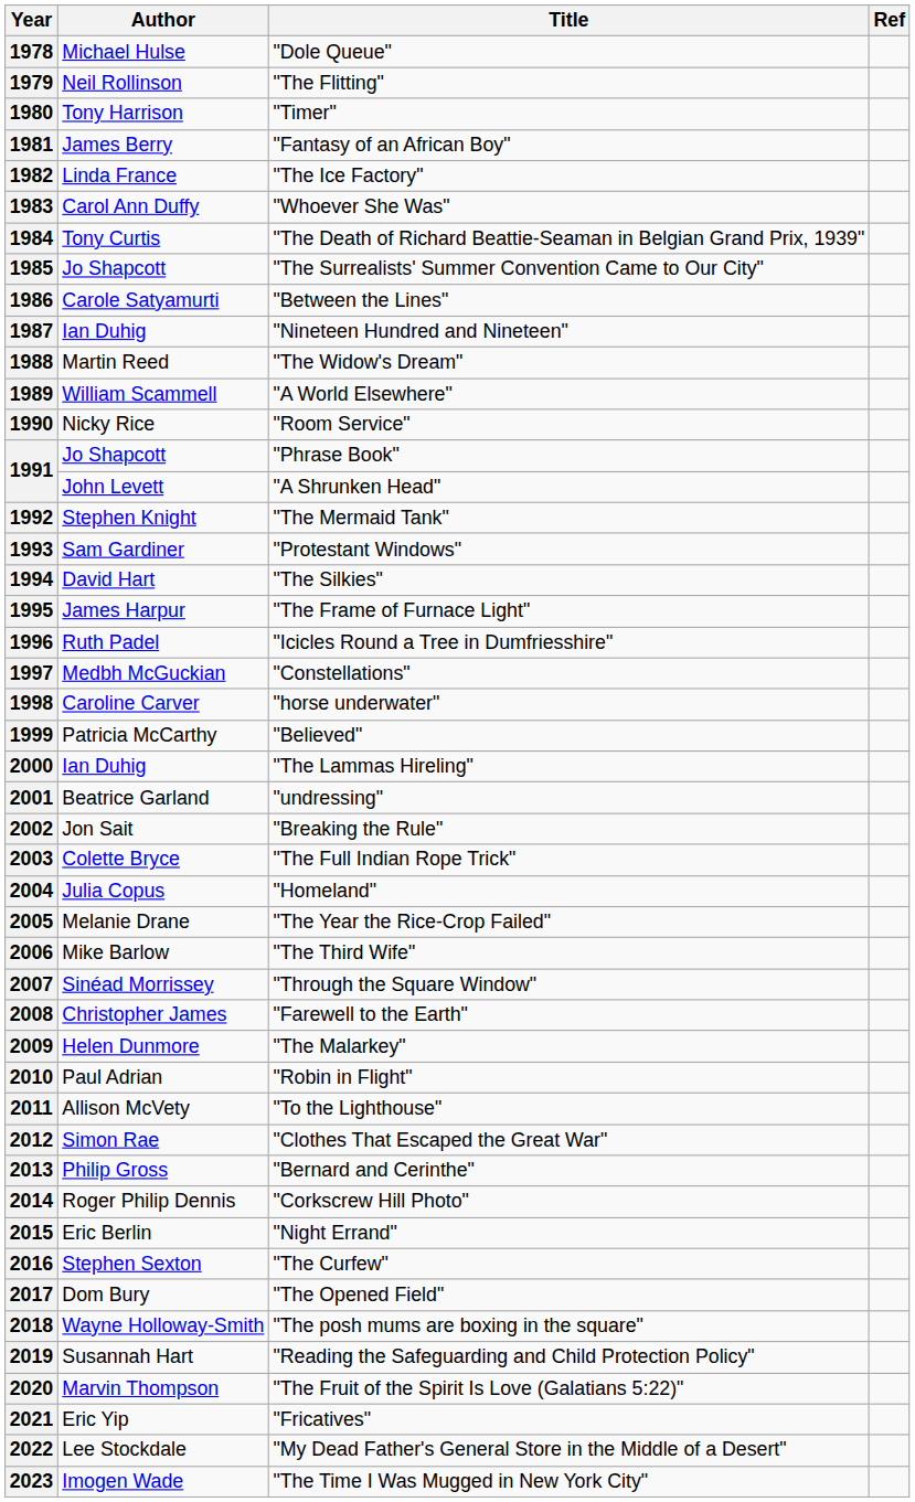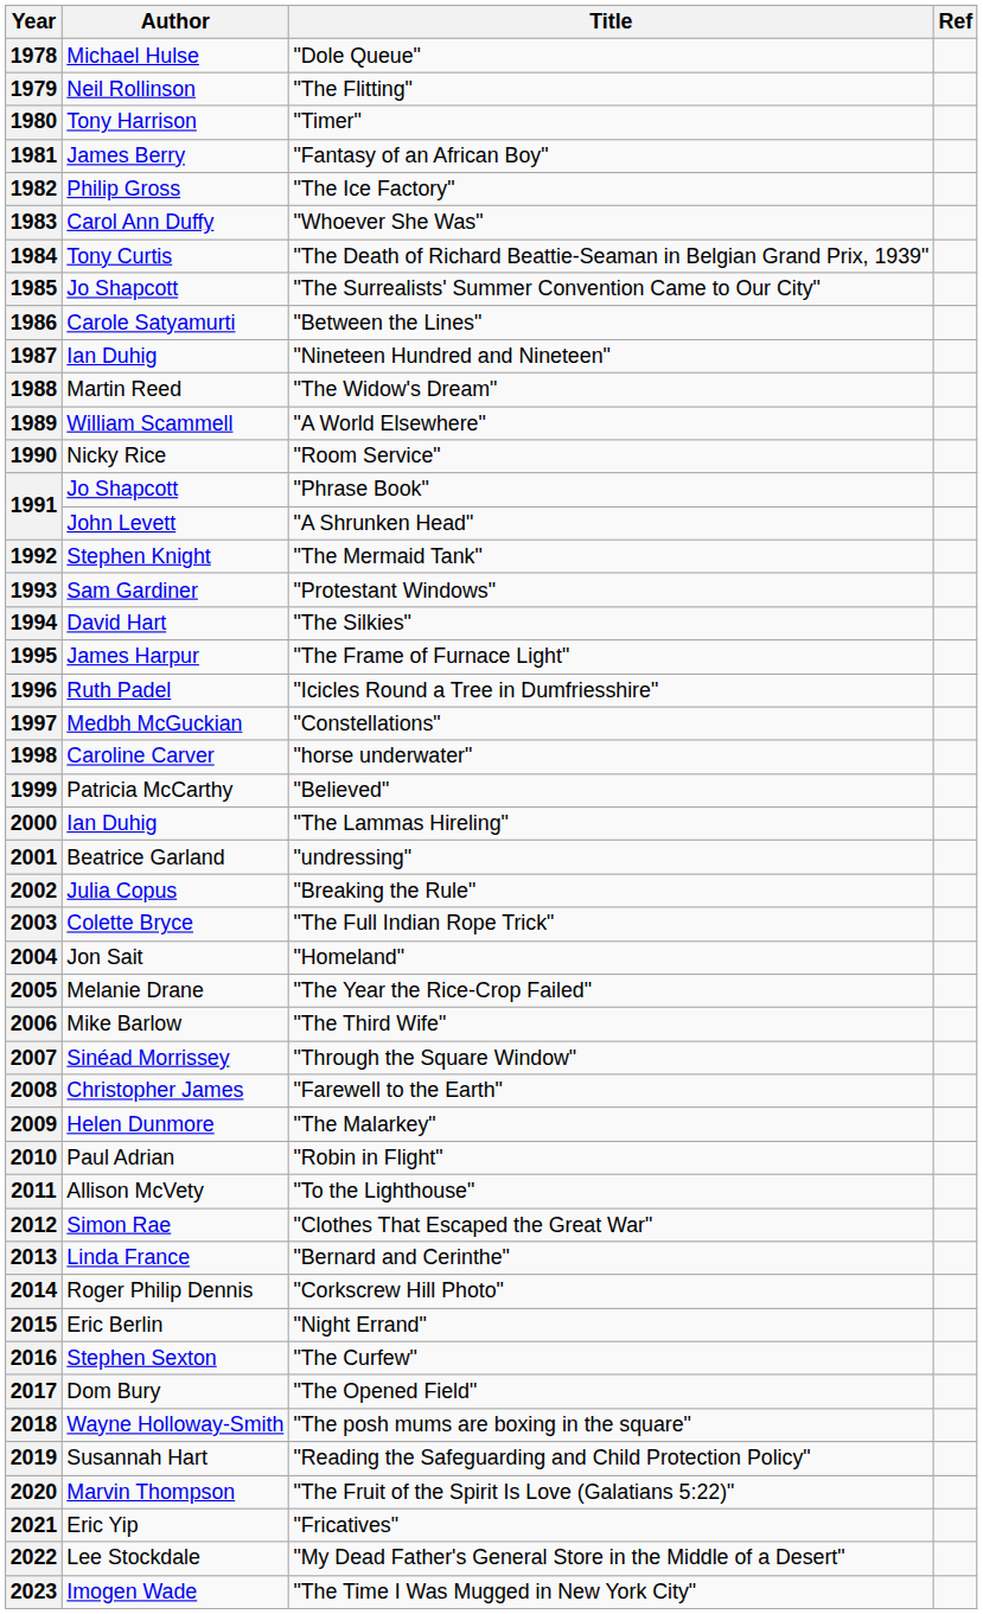1982 | Author: Linda France -> Philip Gross
2002 | Author: Jon Sait -> Julia Copus
2004 | Author: Julia Copus -> Jon Sait
2013 | Author: Philip Gross -> Linda France
